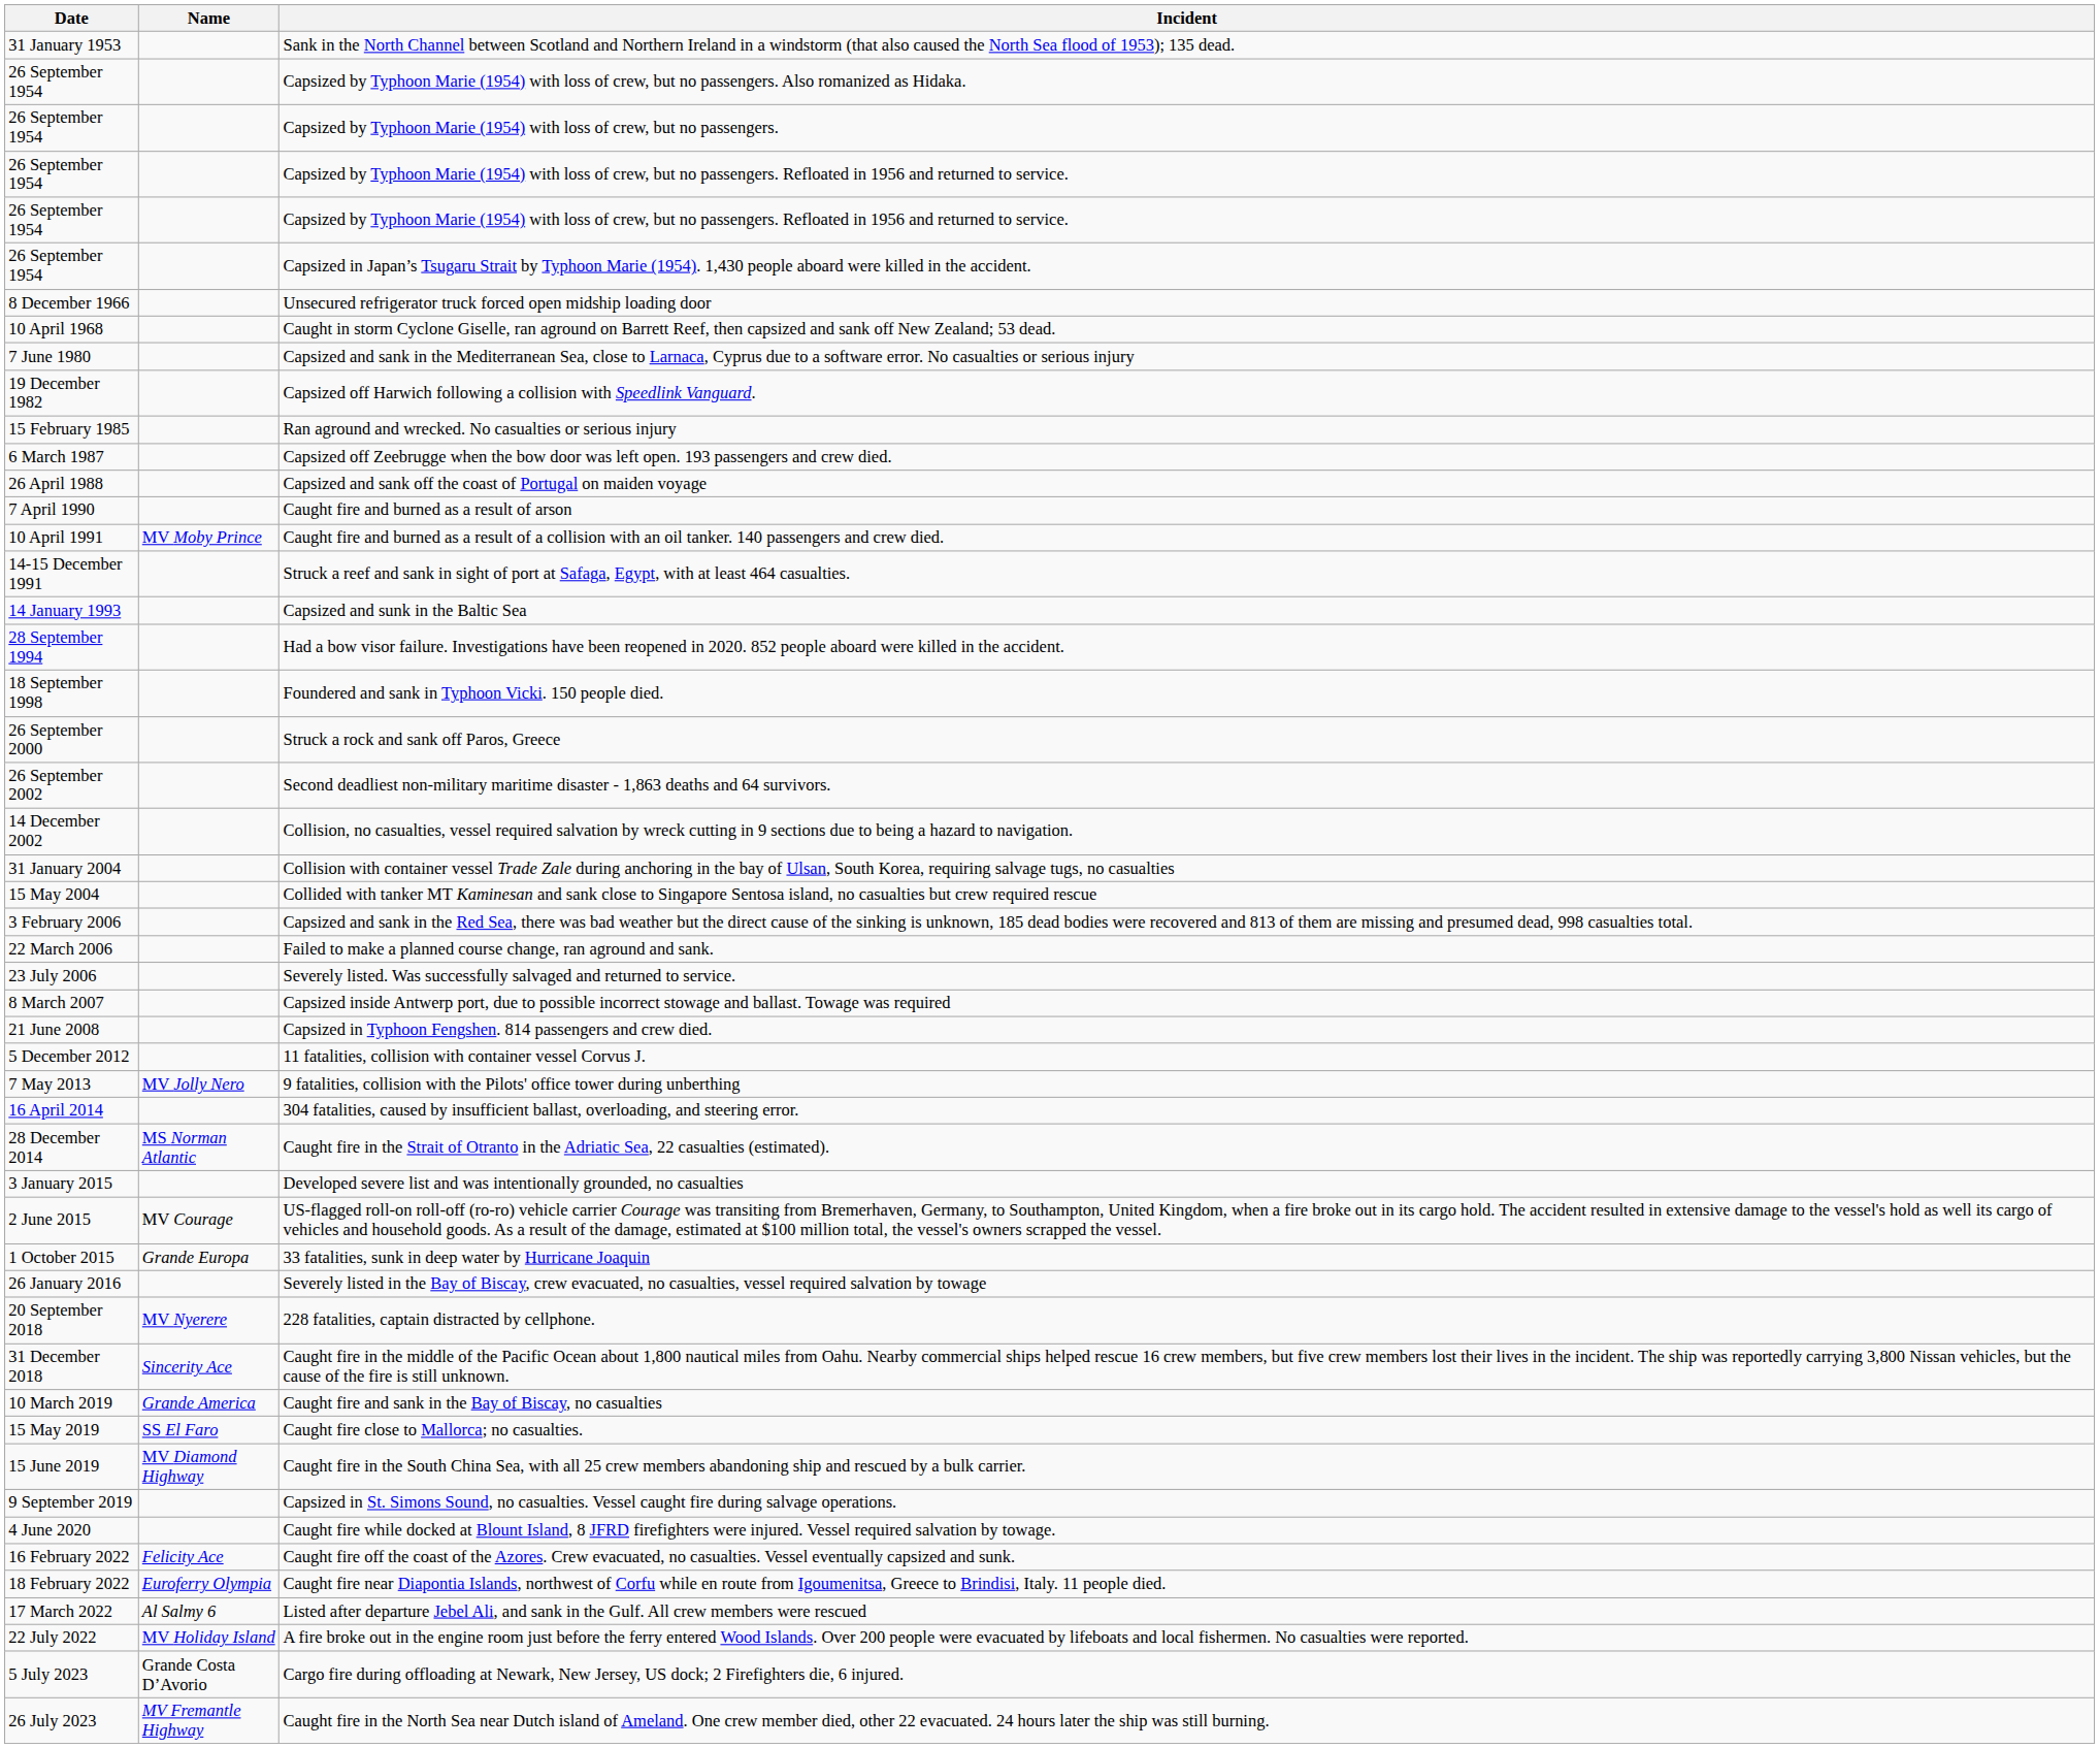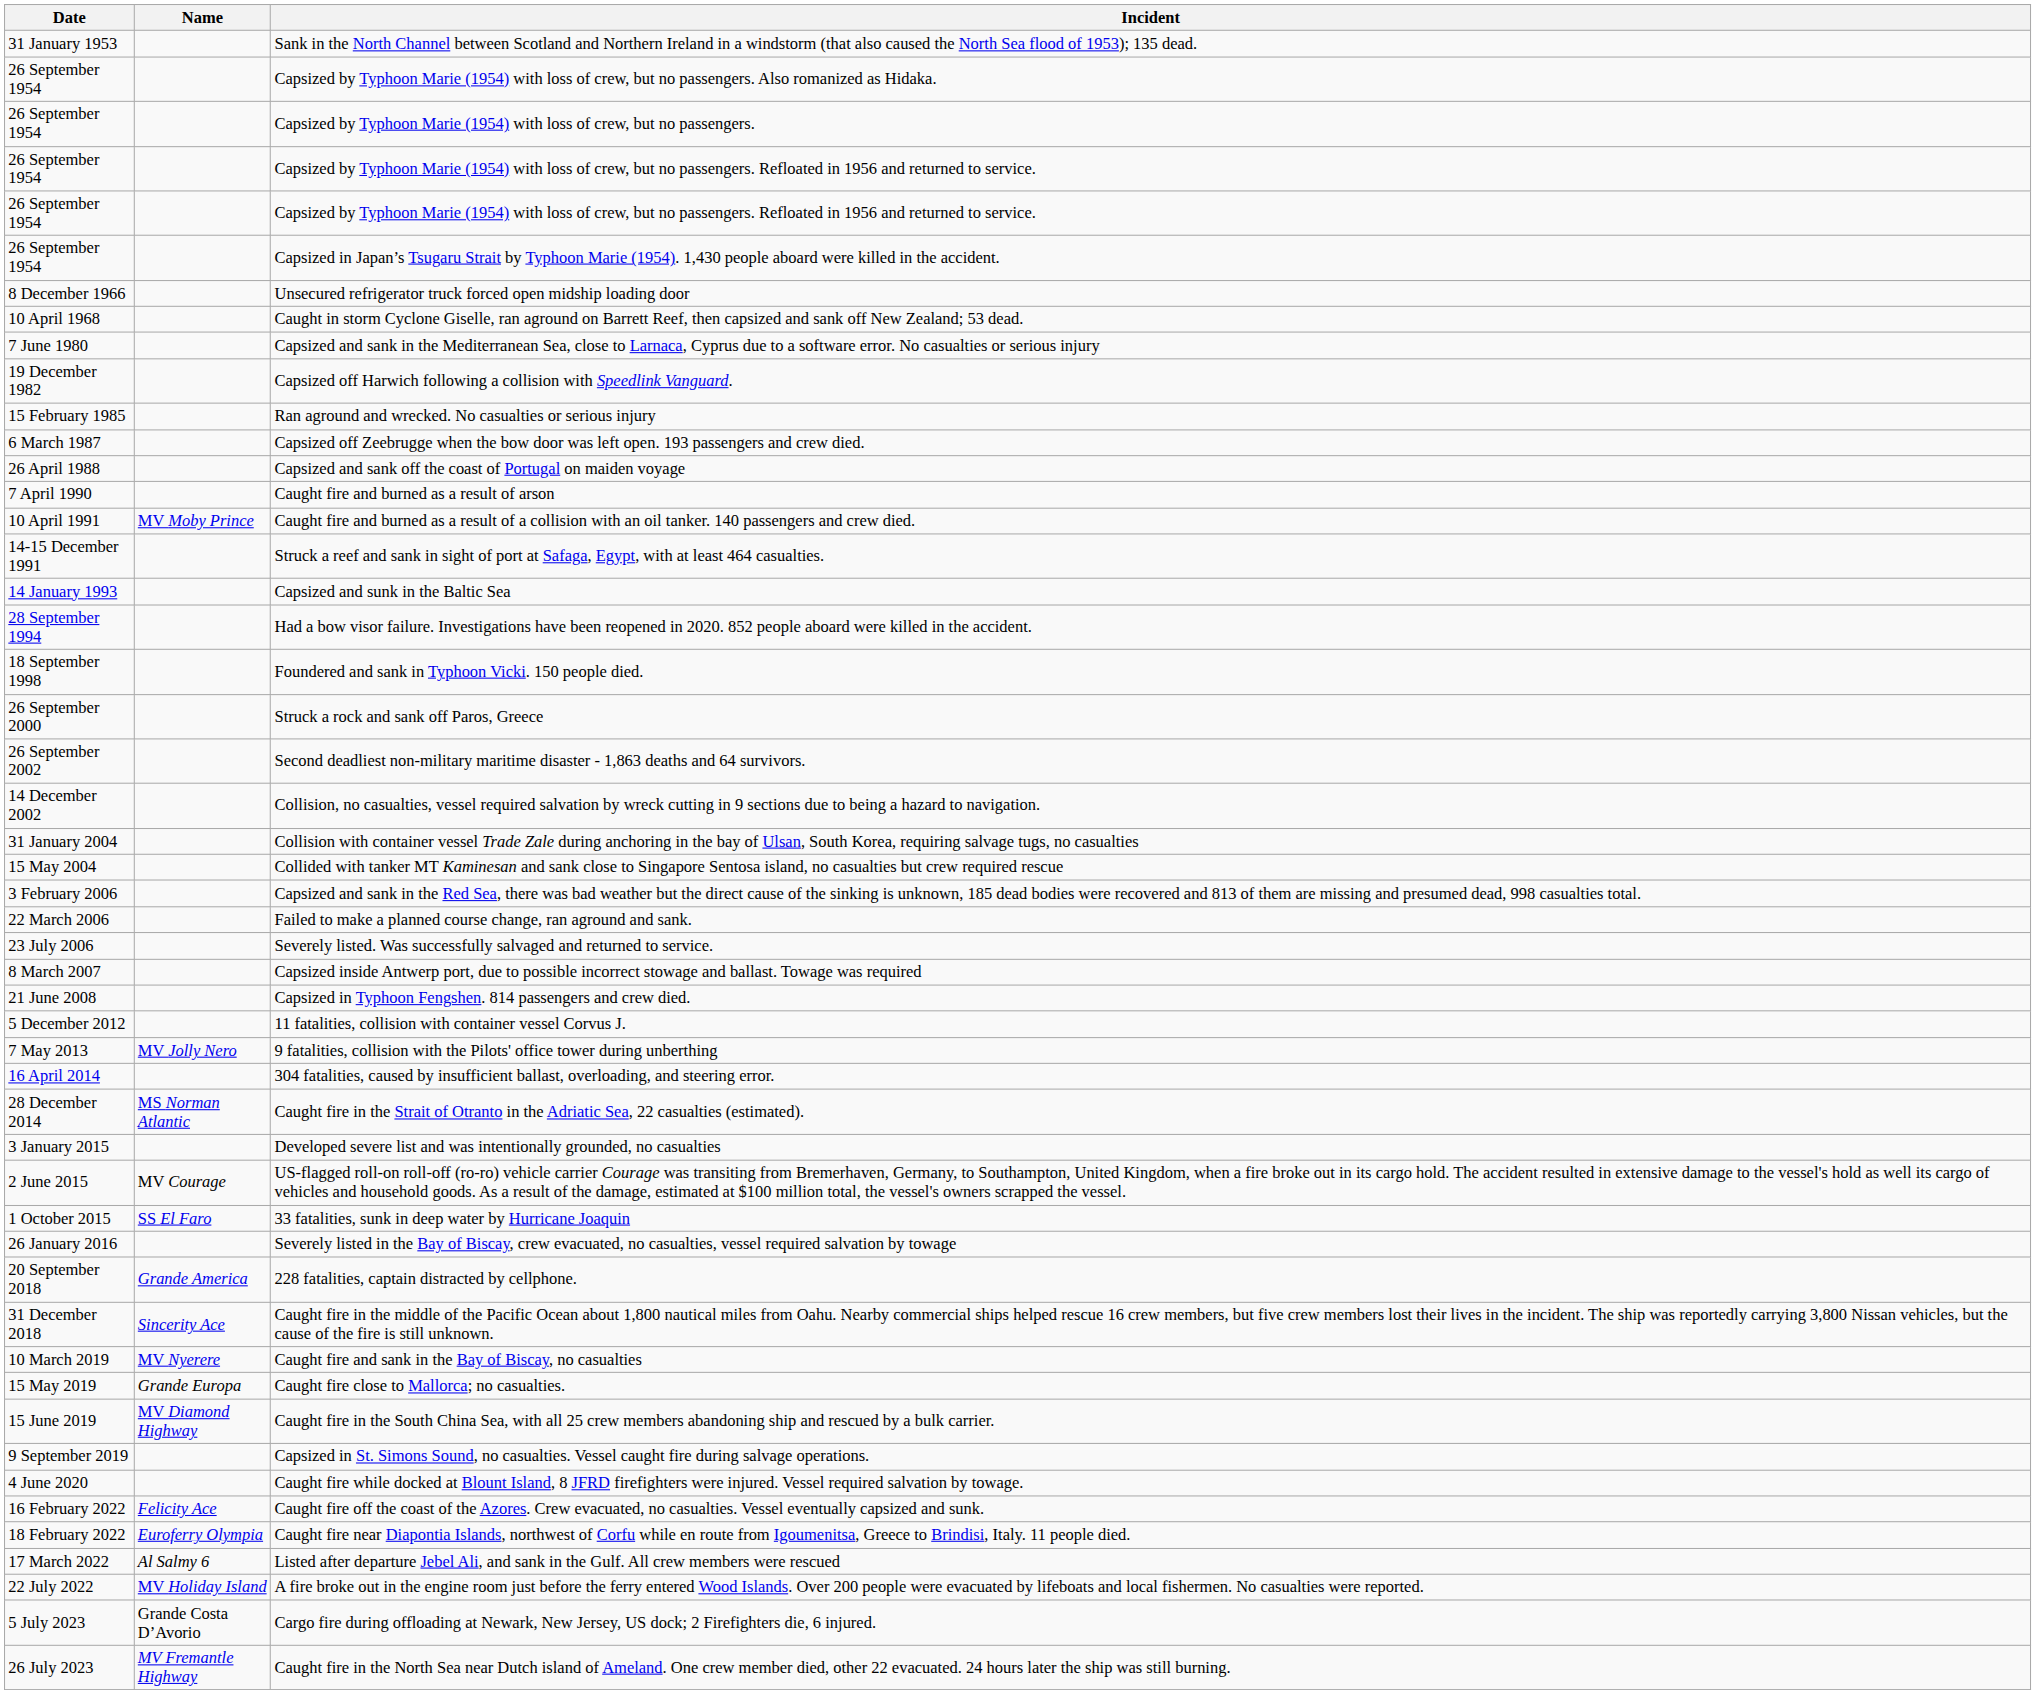33 fatalities, sunk in deep water by Hurricane Joaquin | Name: Grande Europa -> SS El Faro
228 fatalities, captain distracted by cellphone. | Name: MV Nyerere -> Grande America
Caught fire and sank in the Bay of Biscay, no casualties | Name: Grande America -> MV Nyerere
Caught fire close to Mallorca; no casualties. | Name: SS El Faro -> Grande Europa
